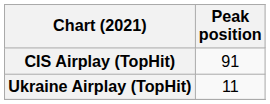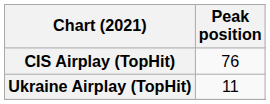CIS Airplay (TopHit) | Peak position: 91 -> 76
